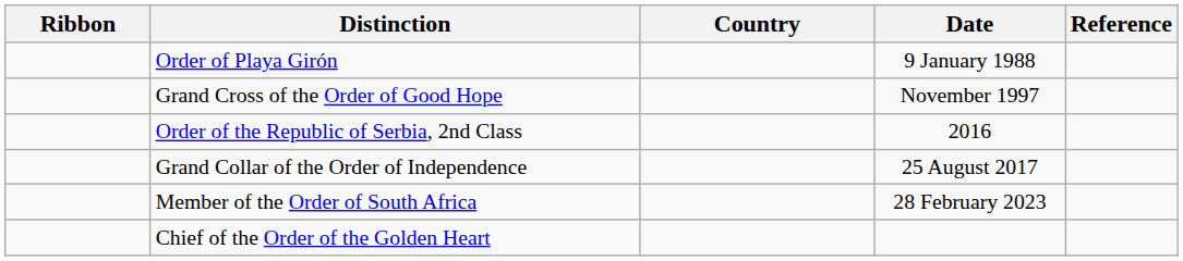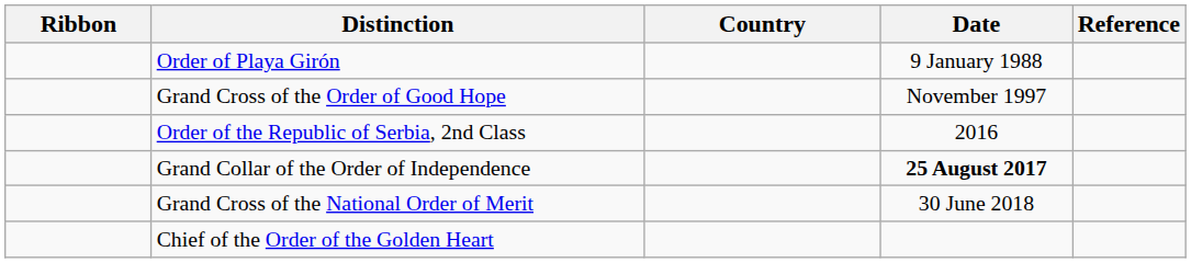Grand Collar of the Order of Independence | Date: normal -> bold
+ row: Grand Cross of the National Order of Merit | 30 June 2018
- row: Member of the Order of South Africa | 28 February 2023
